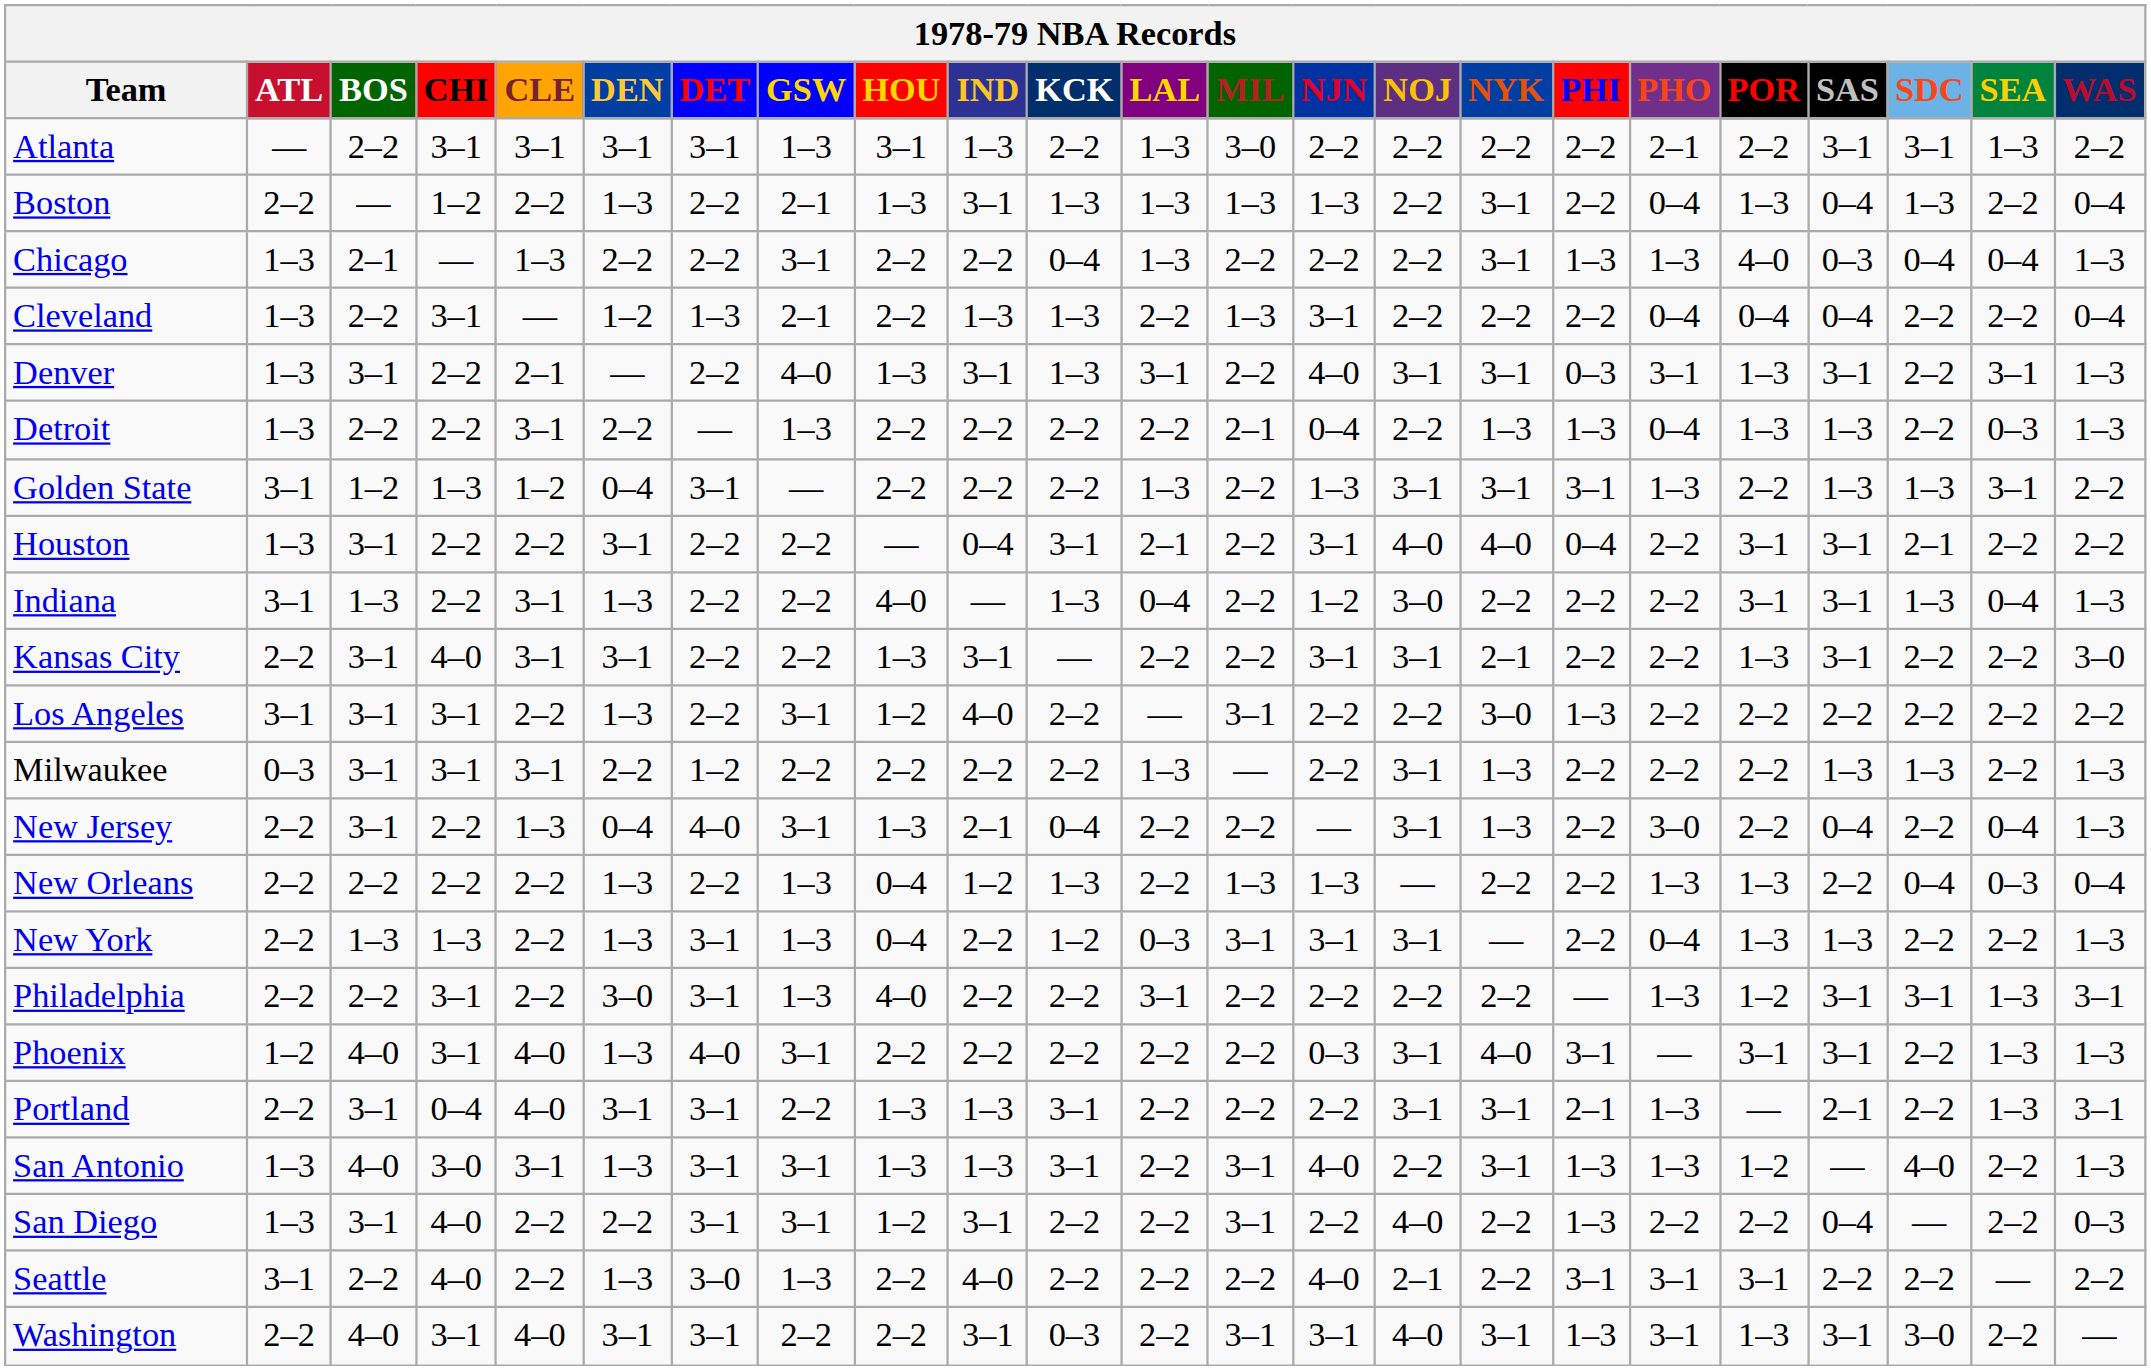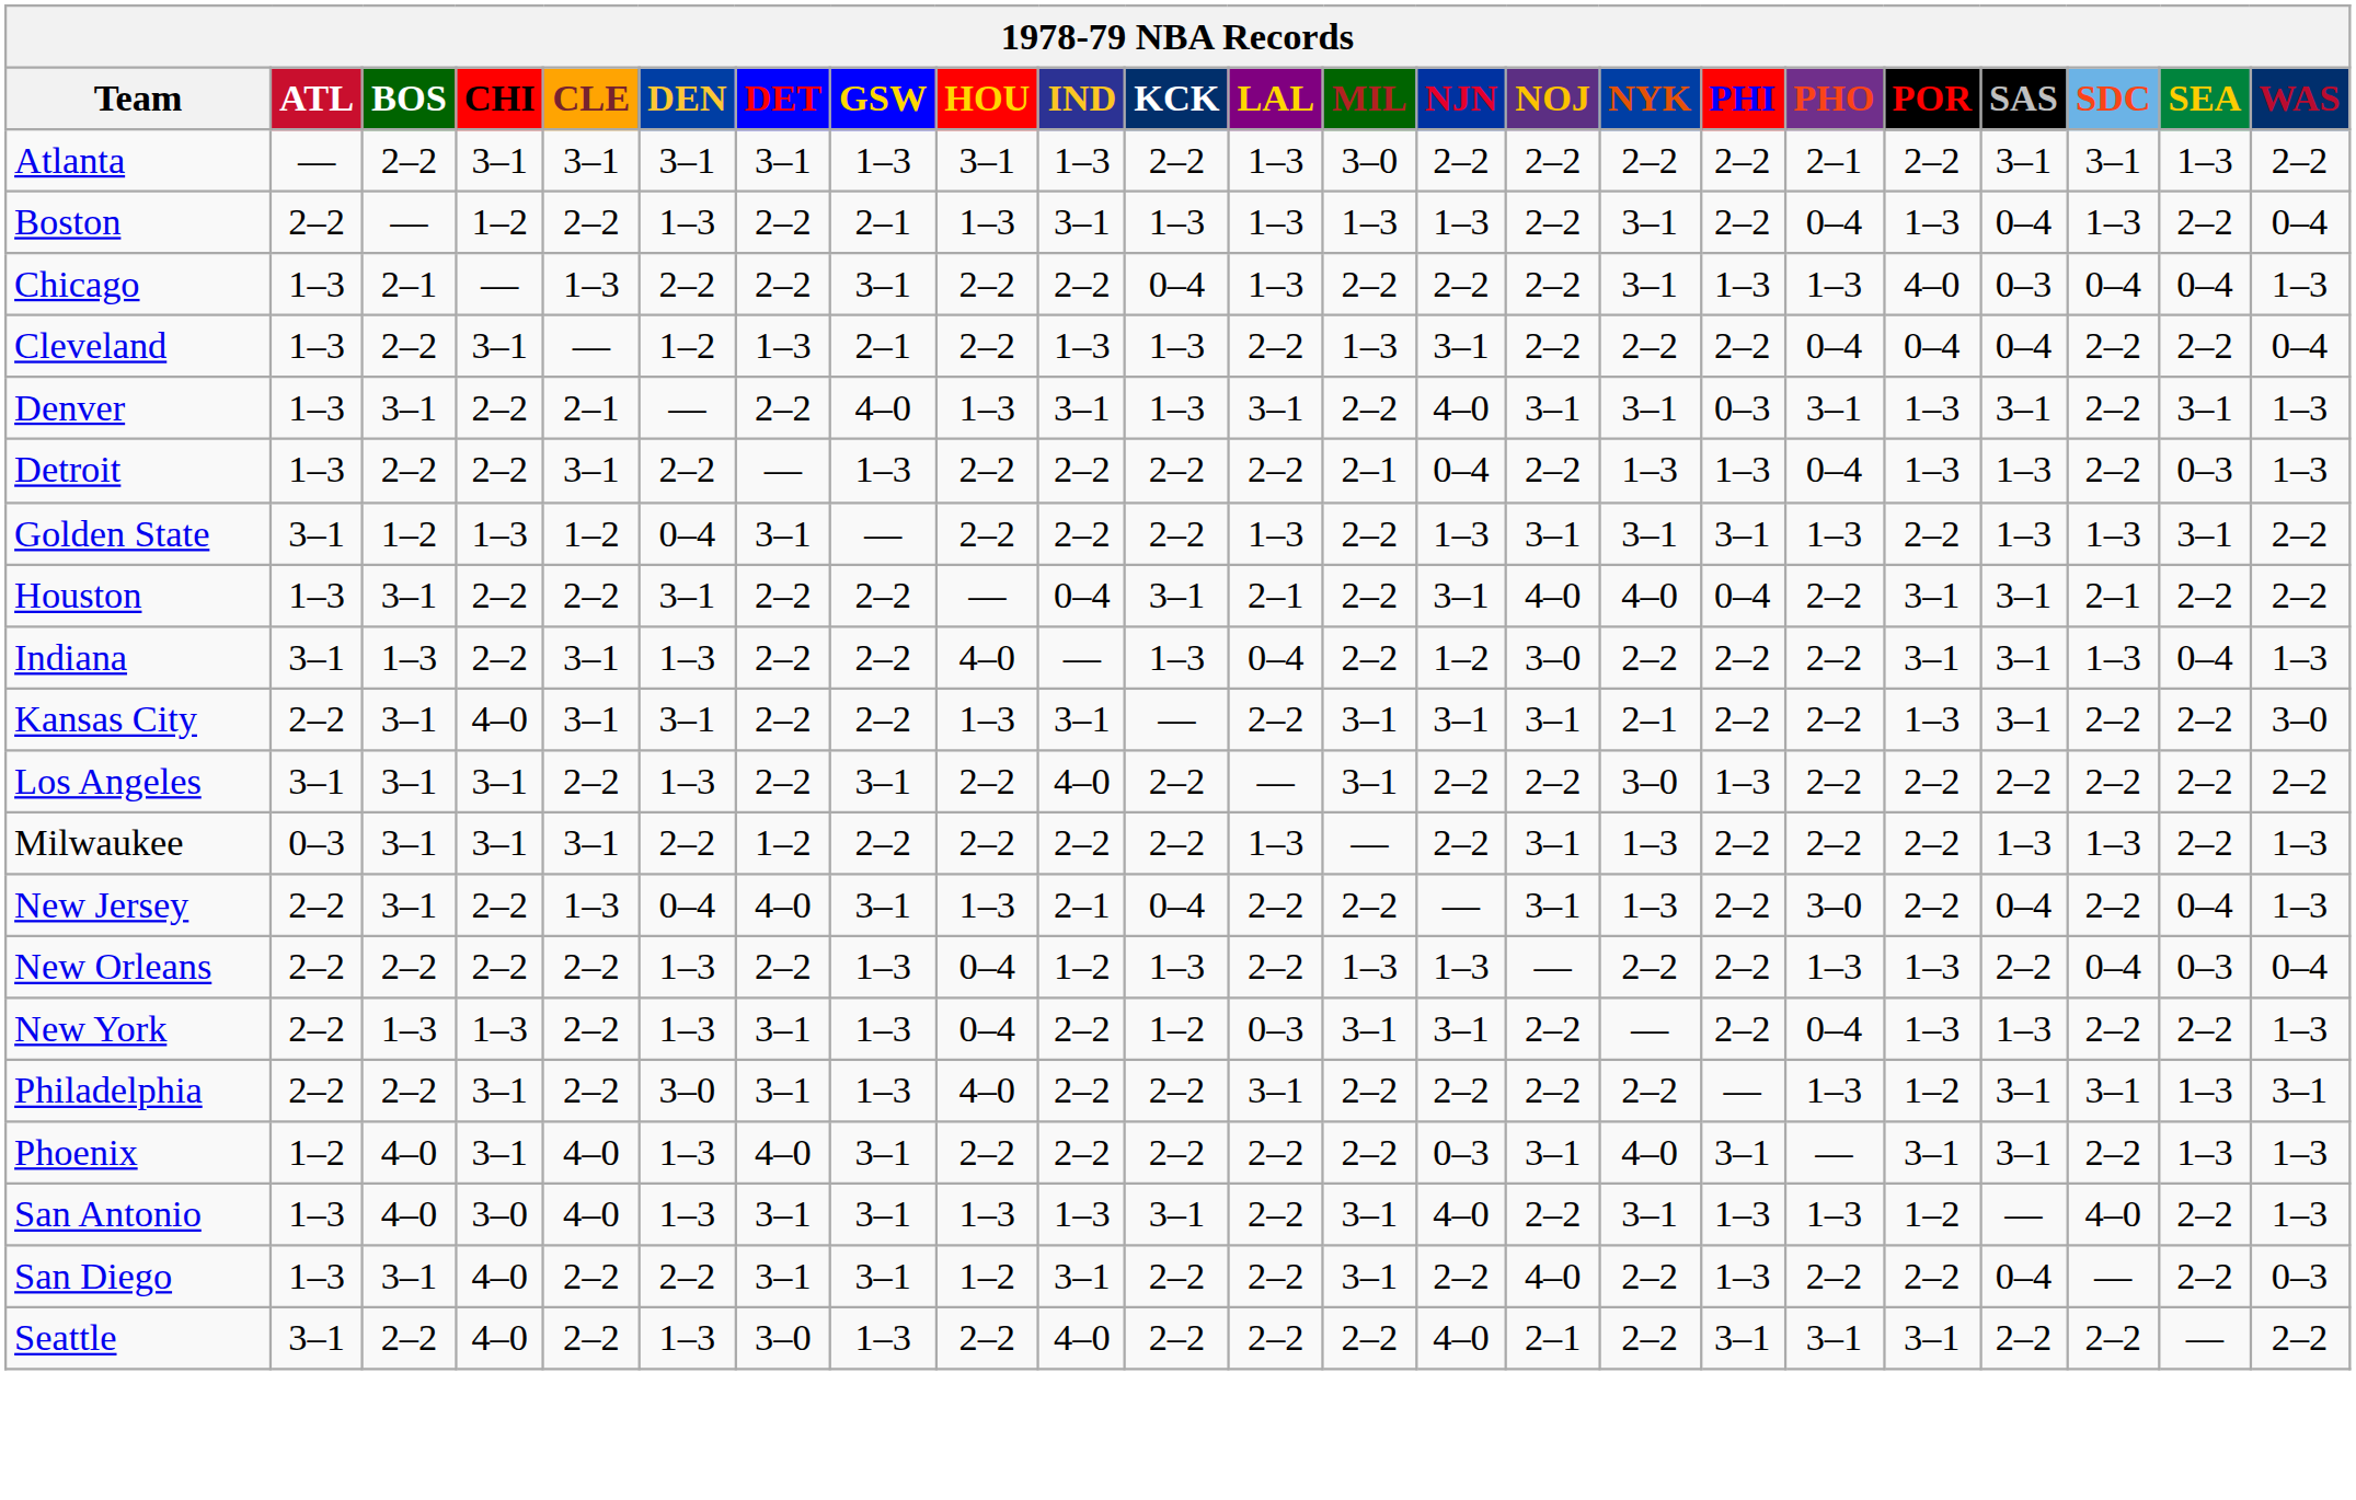Kansas City | MIL: 2–2 -> 3–1
Los Angeles | HOU: 1–2 -> 2–2
New York | NOJ: 3–1 -> 2–2
- row: Portland | 2–2 | 3–1 | 0–4 | 4–0 | 3–1 | 3–1 | 2–2 | 1–3 | 1–3 | 3–1 | 2–2 | 2–2 | 2–2 | 3–1 | 3–1 | 2–1 | 1–3 | — | 2–1 | 2–2 | 1–3 | 3–1
San Antonio | CLE: 3–1 -> 4–0
- row: Washington | 2–2 | 4–0 | 3–1 | 4–0 | 3–1 | 3–1 | 2–2 | 2–2 | 3–1 | 0–3 | 2–2 | 3–1 | 3–1 | 4–0 | 3–1 | 1–3 | 3–1 | 1–3 | 3–1 | 3–0 | 2–2 | —
